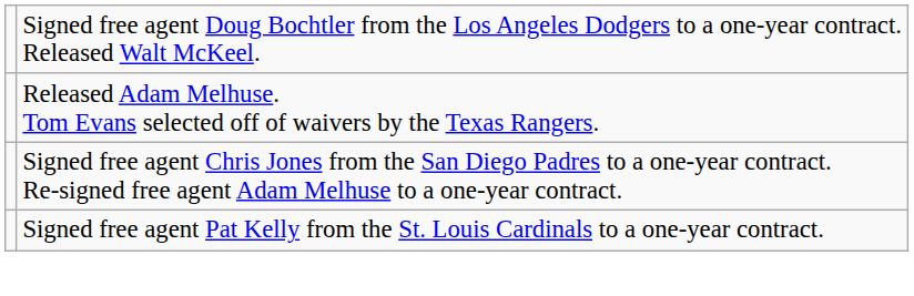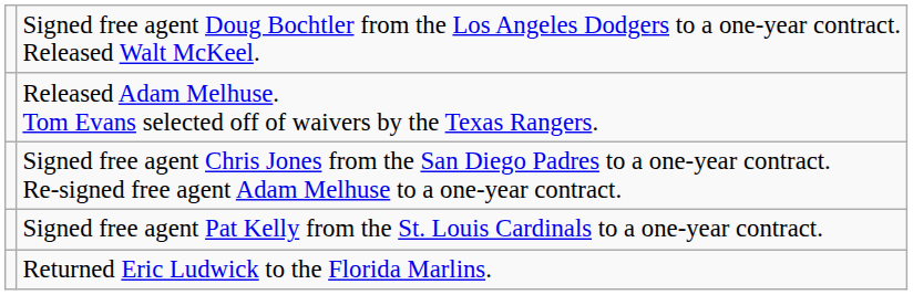+ row: Returned Eric Ludwick to the Florida Marlins.
